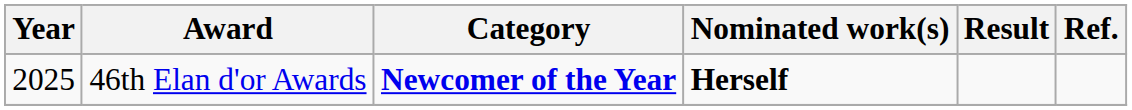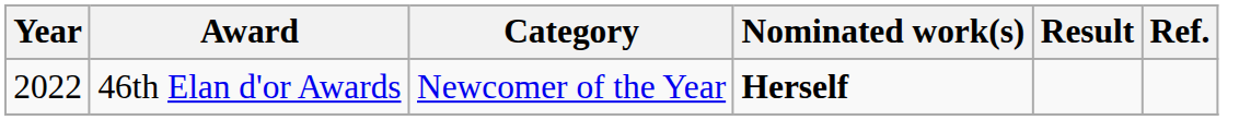46th Elan d'or Awards | Year: 2025 -> 2022
46th Elan d'or Awards | Category: bold -> normal
